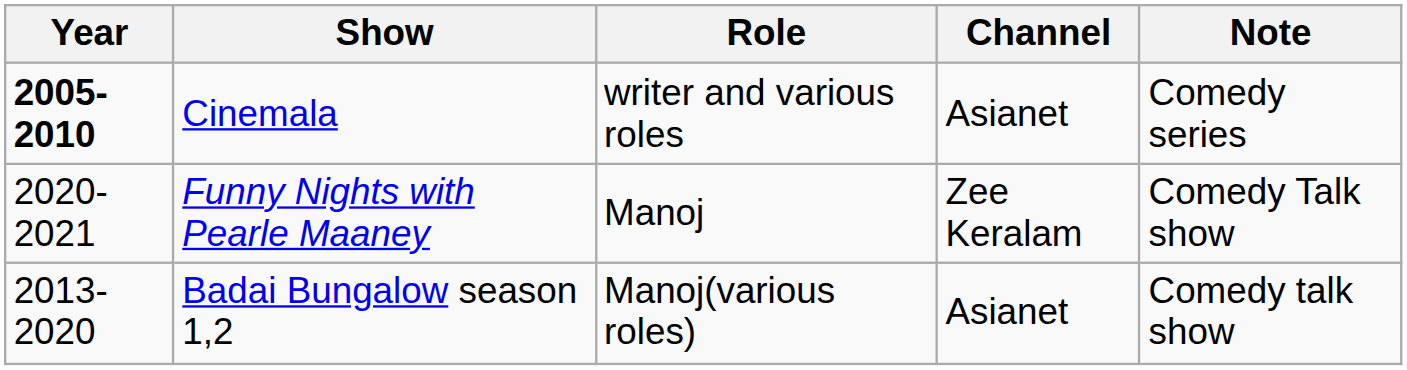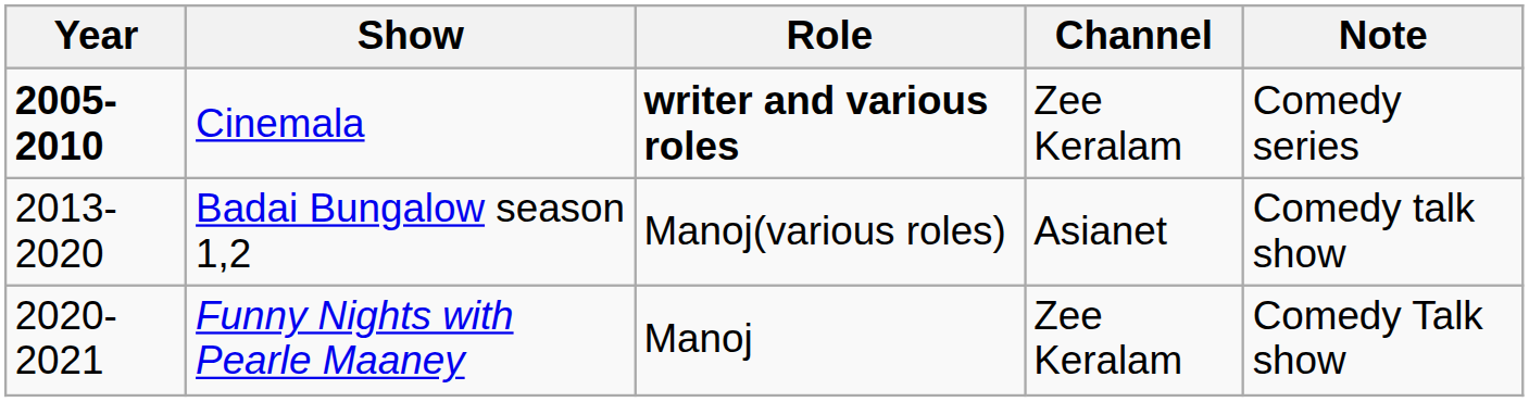Cinemala | Role: normal -> bold
Cinemala | Channel: Asianet -> Zee Keralam
rows swapped: Badai Bungalow season 1,2 <-> Funny Nights with Pearle Maaney
